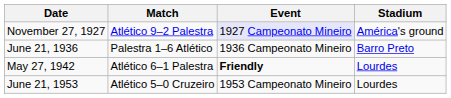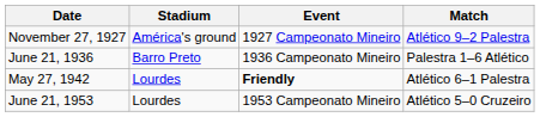columns swapped: Match <-> Stadium
November 27, 1927 | Event: lavender background -> no background
